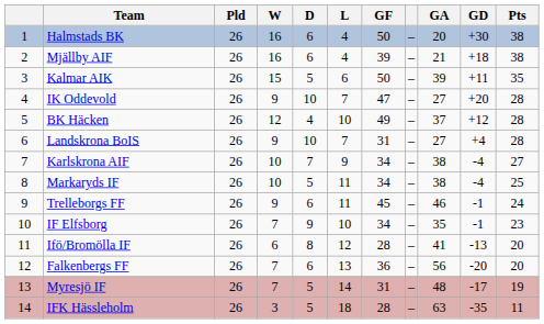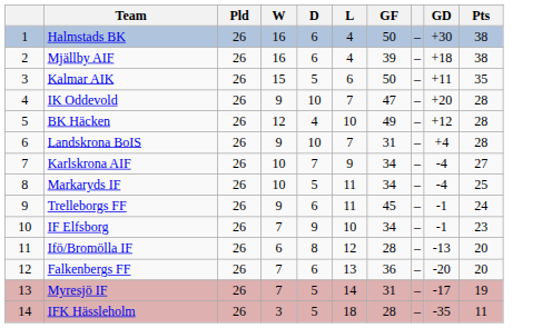- column: GA | 20 | 21 | 39 | 27 | 37 | 27 | 38 | 38 | 46 | 35 | 41 | 56 | 48 | 63
